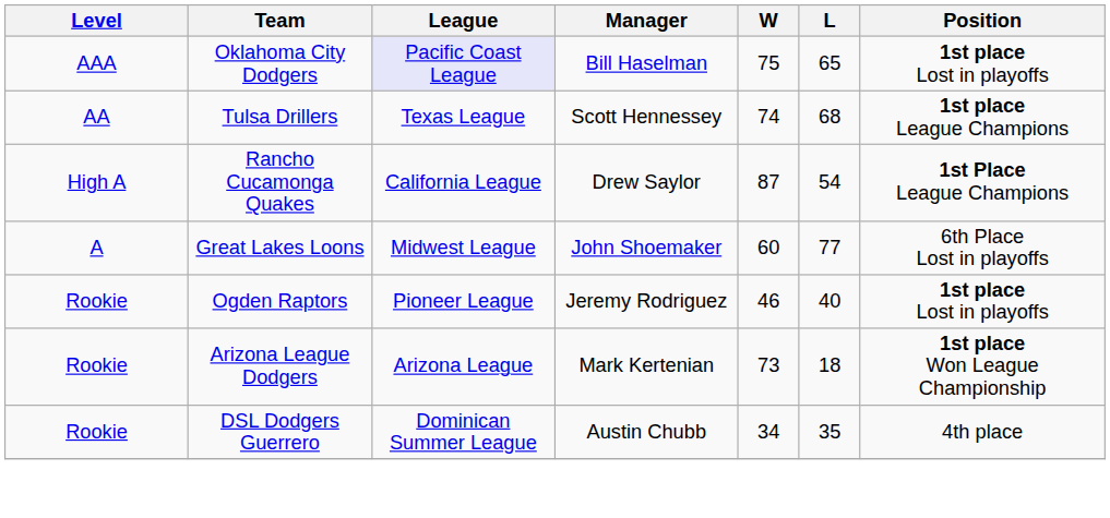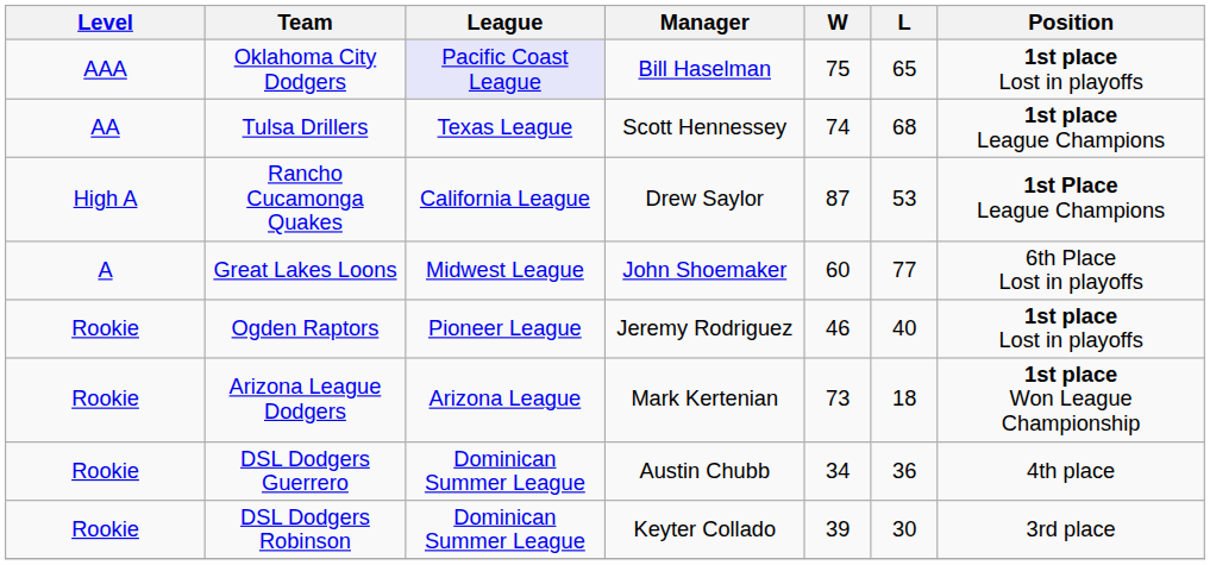Rancho Cucamonga Quakes | L: 54 -> 53
DSL Dodgers Guerrero | L: 35 -> 36
+ row: Rookie | DSL Dodgers Robinson | Dominican Summer League | Keyter Collado | 39 | 30 | 3rd place
